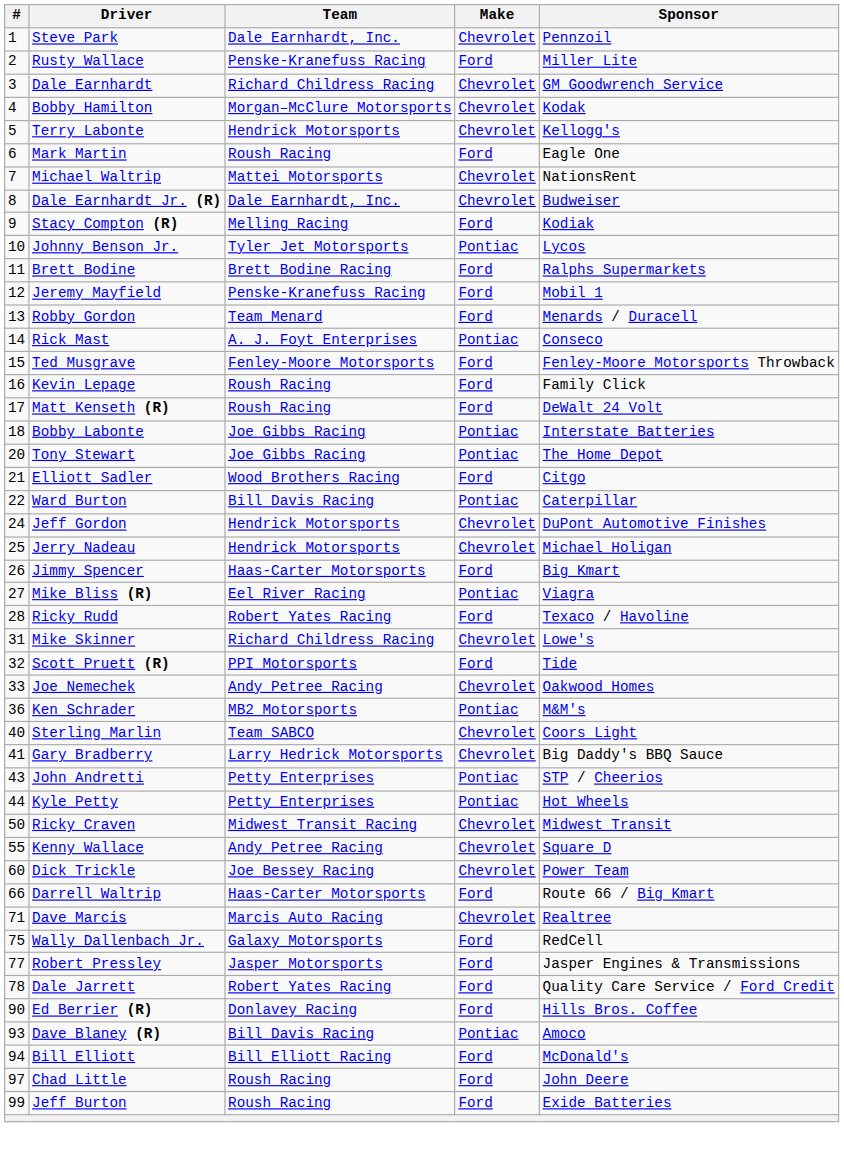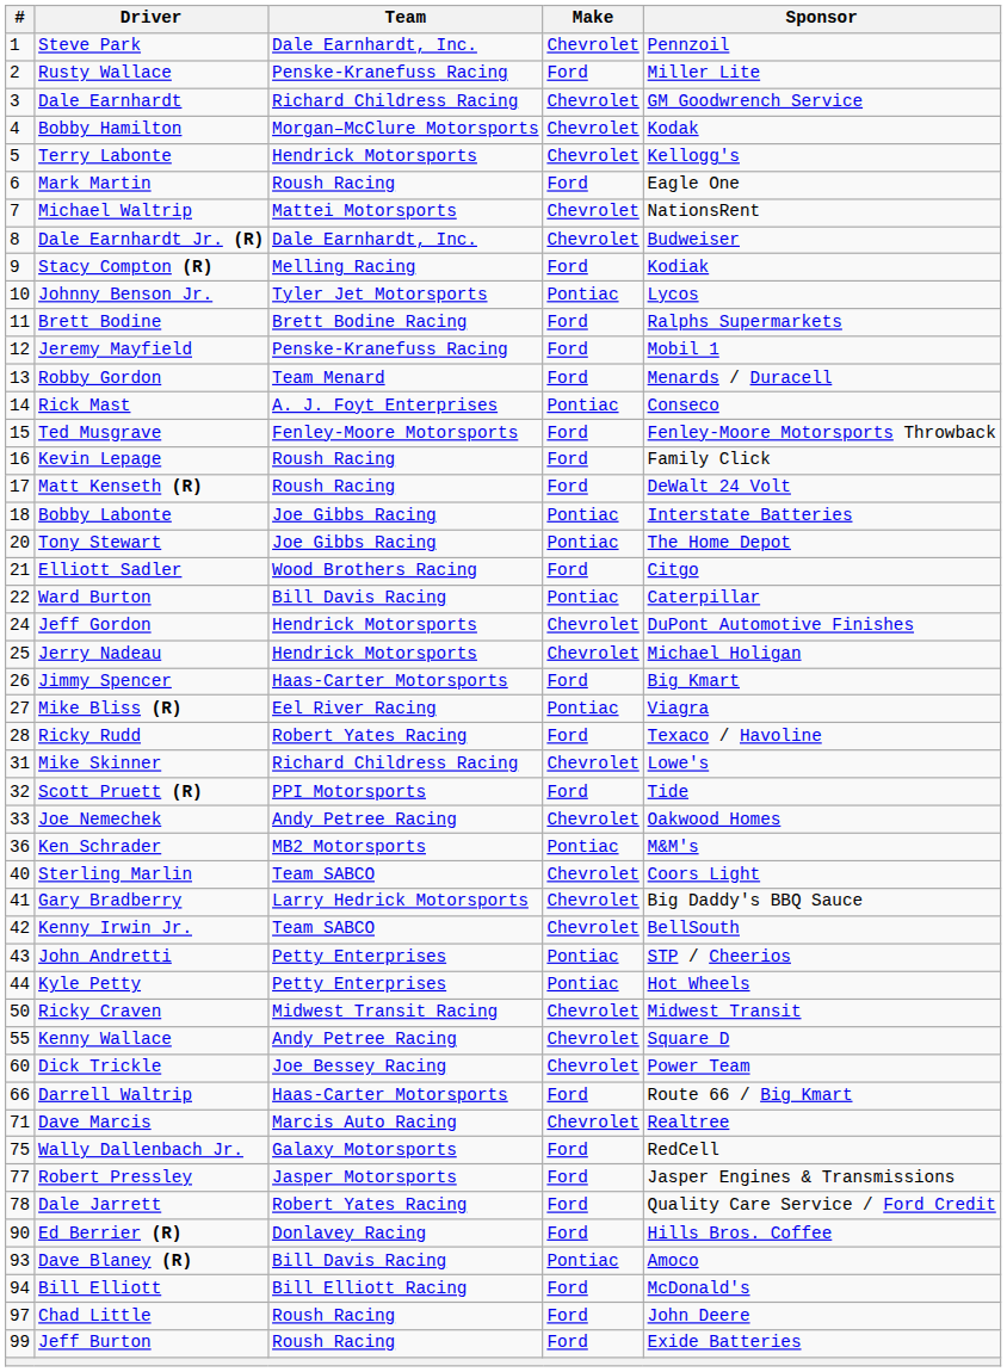+ row: 42 | Kenny Irwin Jr. | Team SABCO | Chevrolet | BellSouth
